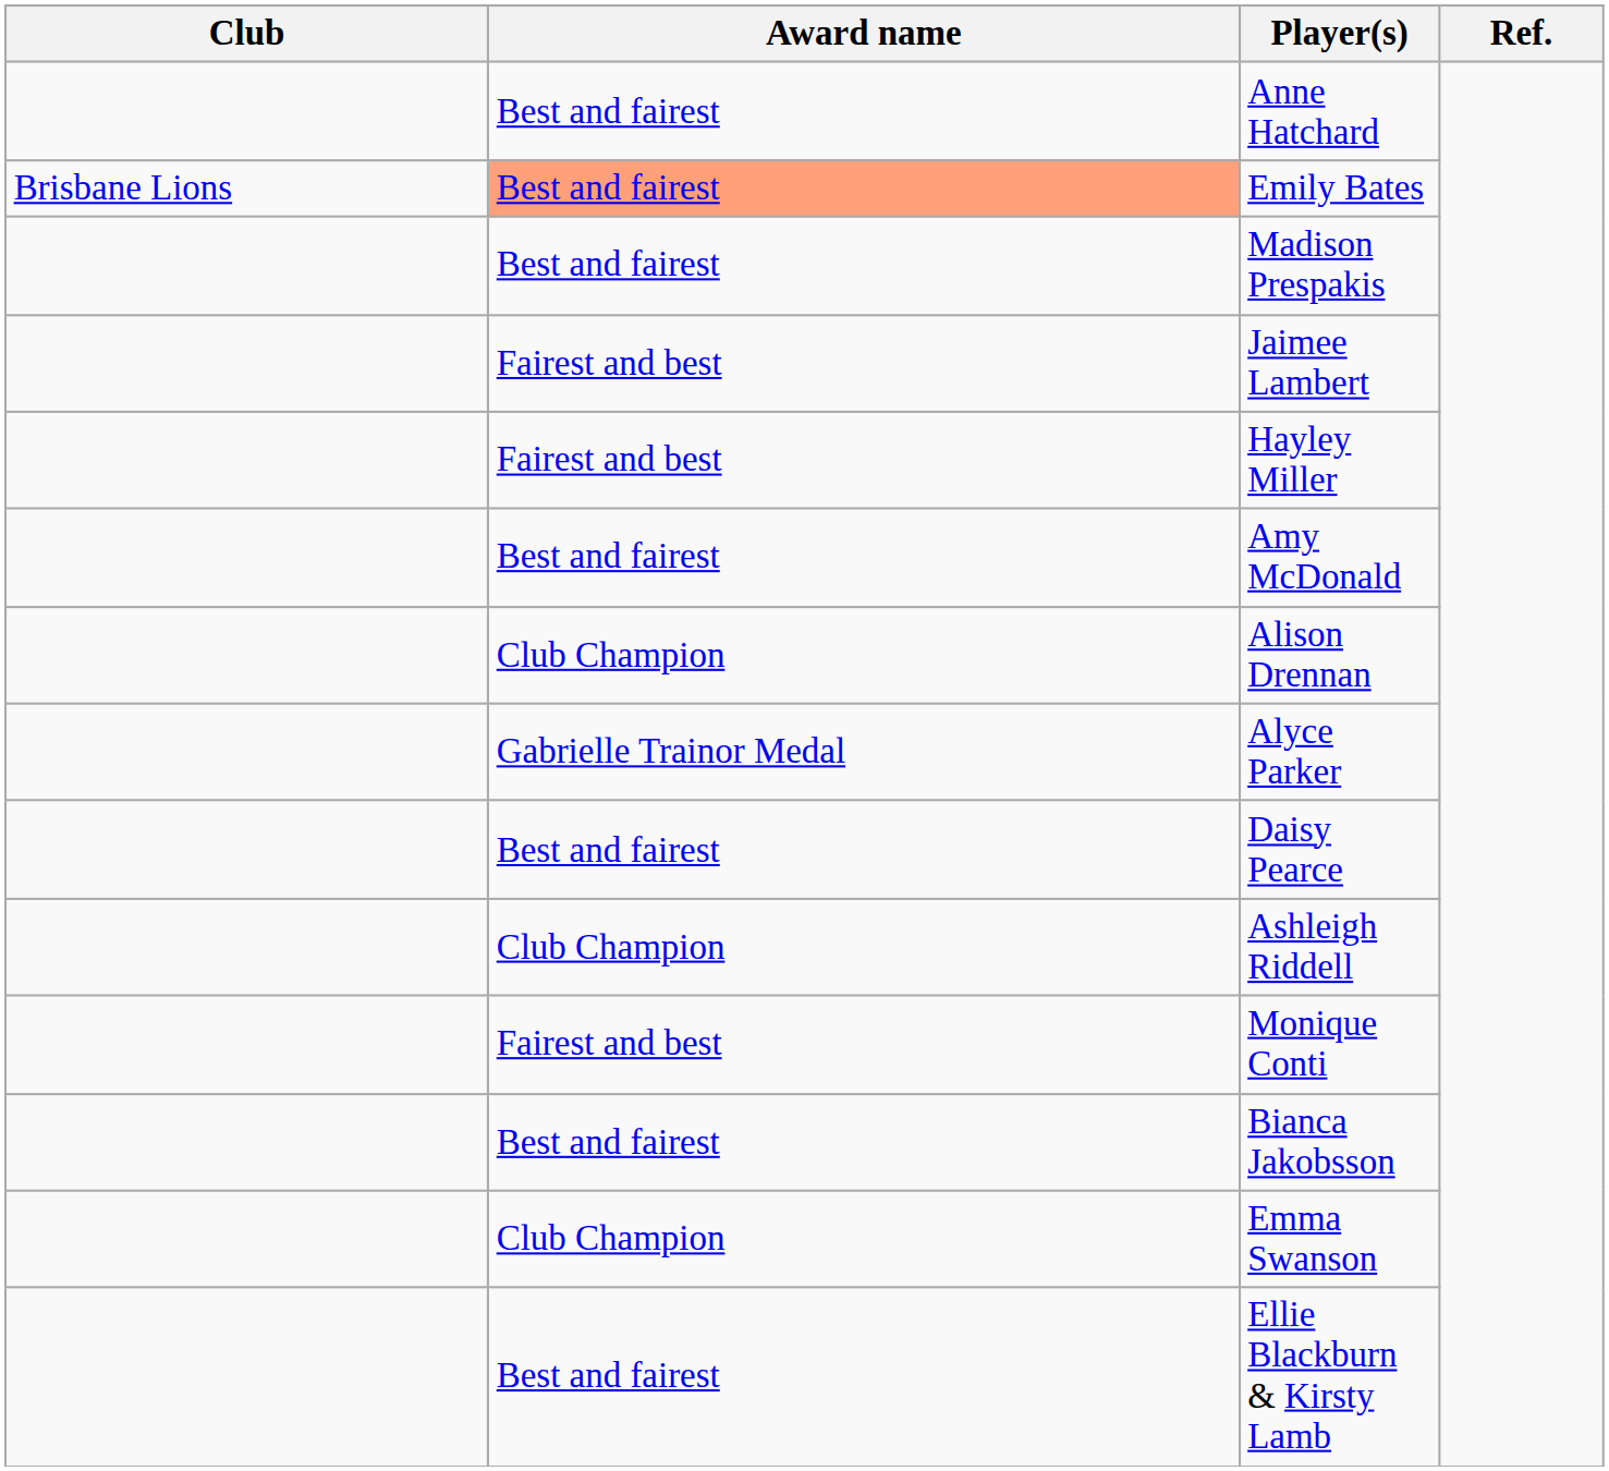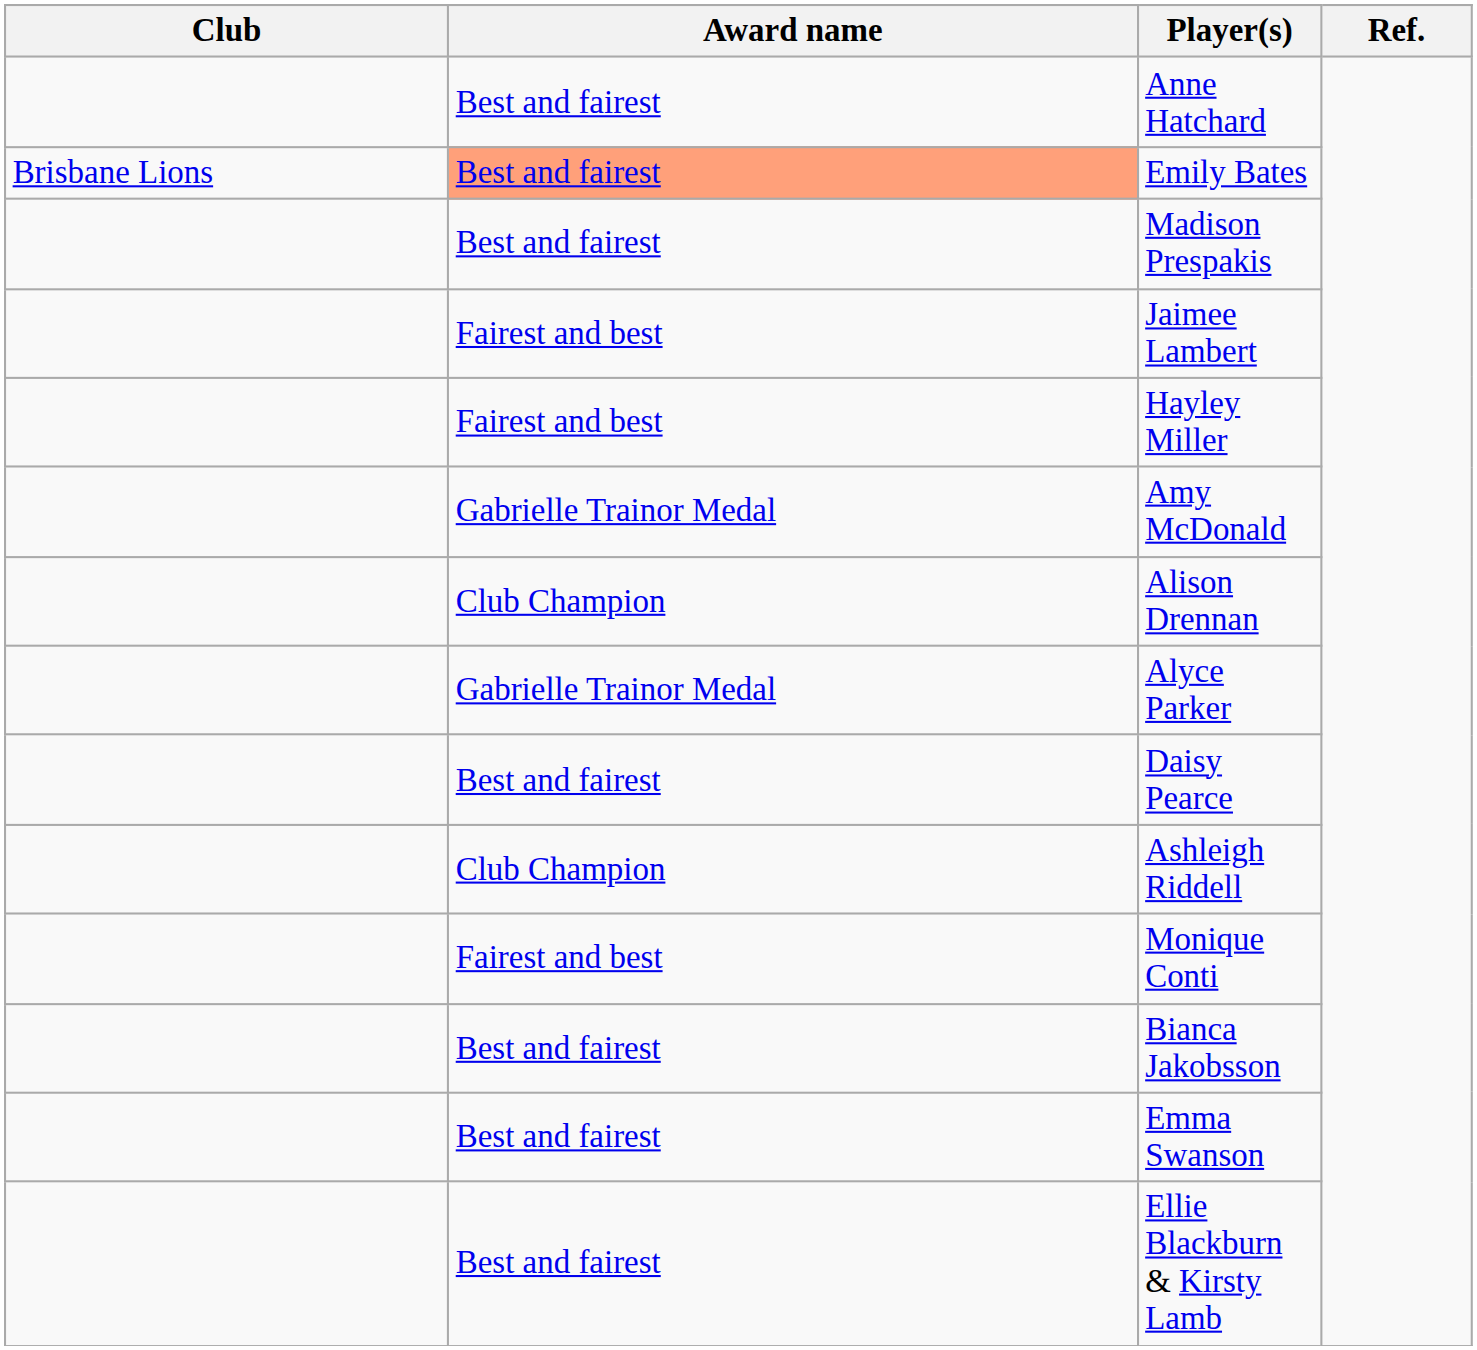Amy McDonald | Award name: Best and fairest -> Gabrielle Trainor Medal
Emma Swanson | Award name: Club Champion -> Best and fairest
